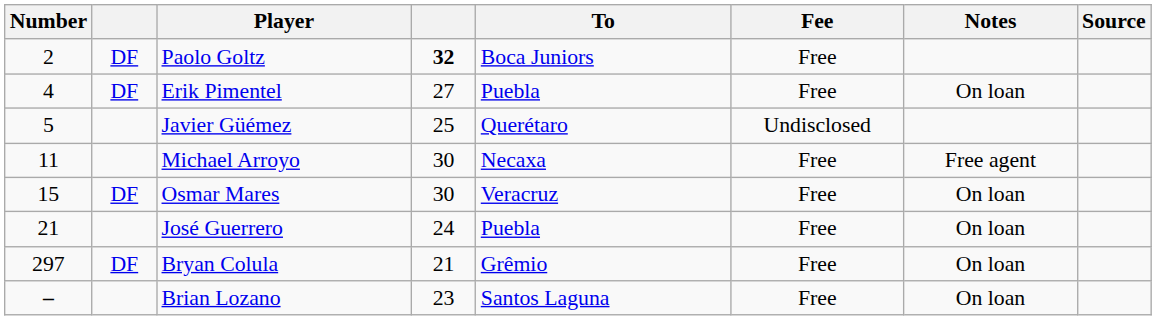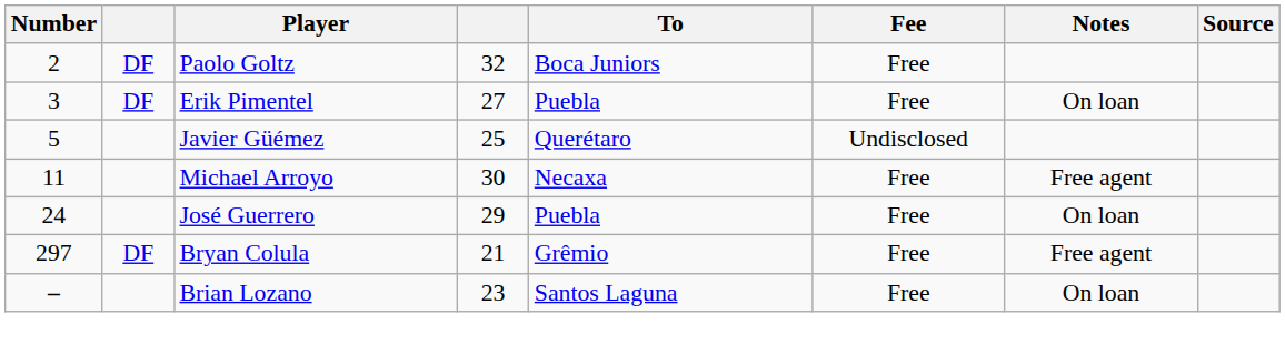Paolo Goltz | column 4: bold -> normal
Erik Pimentel | Number: 4 -> 3
- row: 15 | DF | Osmar Mares | 30 | Veracruz | Free | On loan
José Guerrero | Number: 21 -> 24
José Guerrero | column 4: 24 -> 29
Bryan Colula | Notes: On loan -> Free agent
